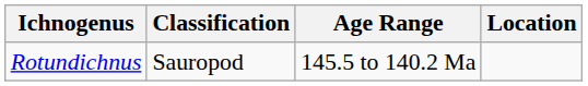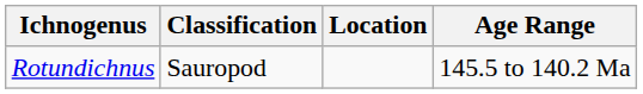columns swapped: Age Range <-> Location
